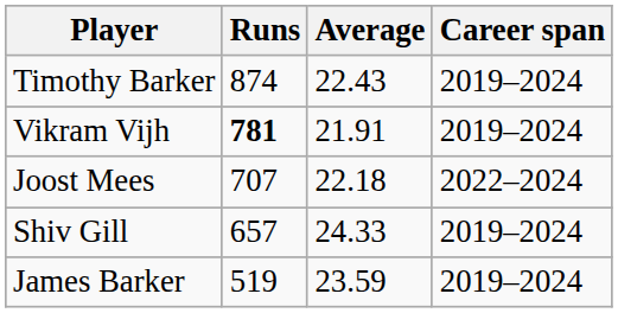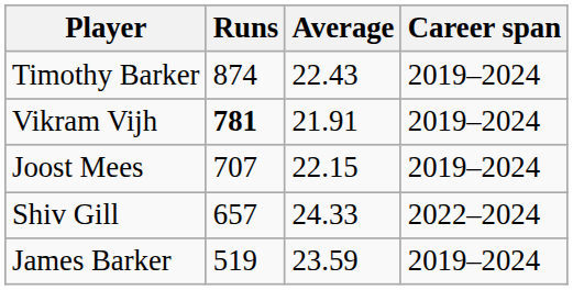Joost Mees | Average: 22.18 -> 22.15
Joost Mees | Career span: 2022–2024 -> 2019–2024
Shiv Gill | Career span: 2019–2024 -> 2022–2024
